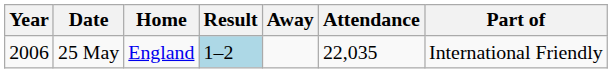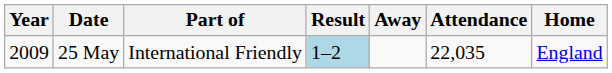columns swapped: Home <-> Part of
25 May | Year: 2006 -> 2009
